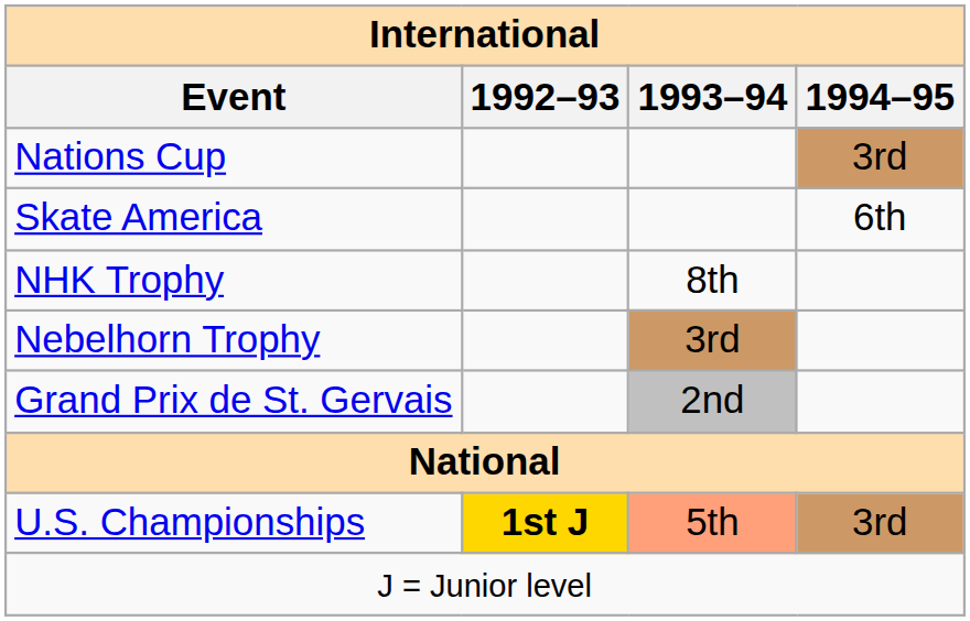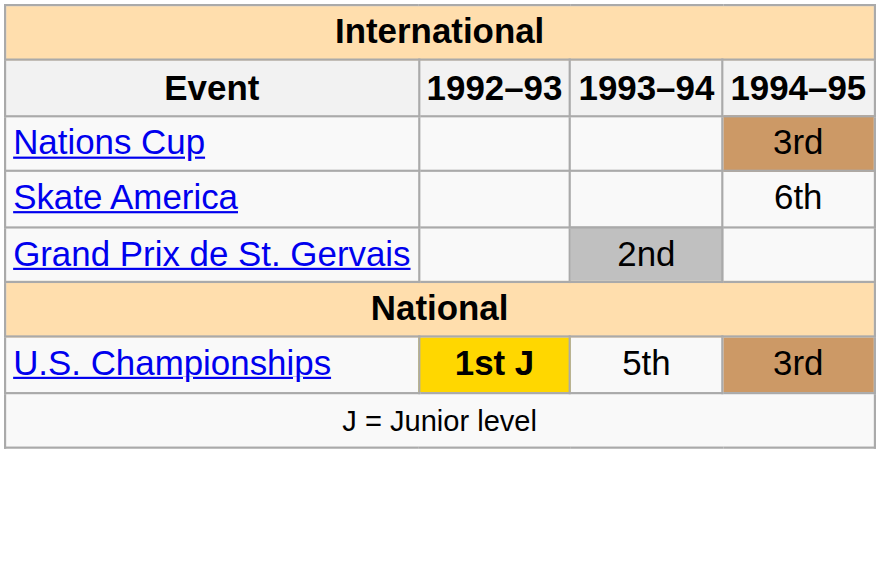- row: NHK Trophy | 8th
- row: Nebelhorn Trophy | 3rd
U.S. Championships | 1993–94: lightsalmon background -> no background
